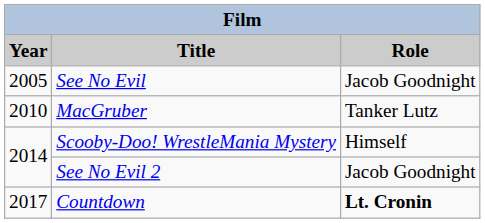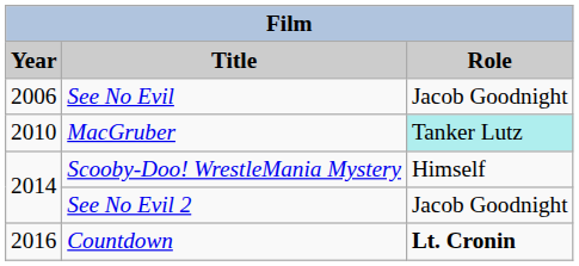See No Evil | Year: 2005 -> 2006
MacGruber | Role: no background -> paleturquoise background
Countdown | Year: 2017 -> 2016
